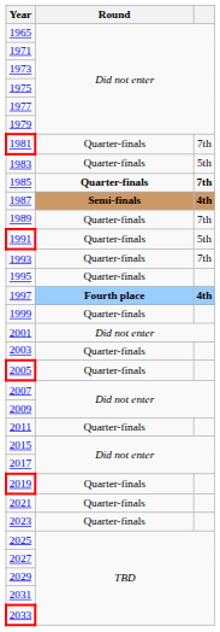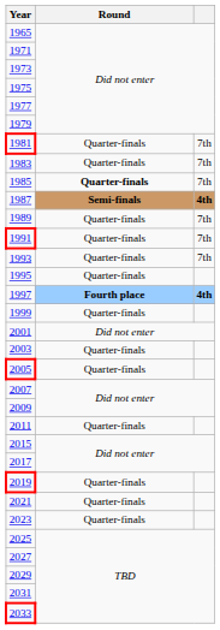1983 | column 3: 5th -> 7th
1985 | column 3: bold -> normal
1991 | column 3: 5th -> 7th
